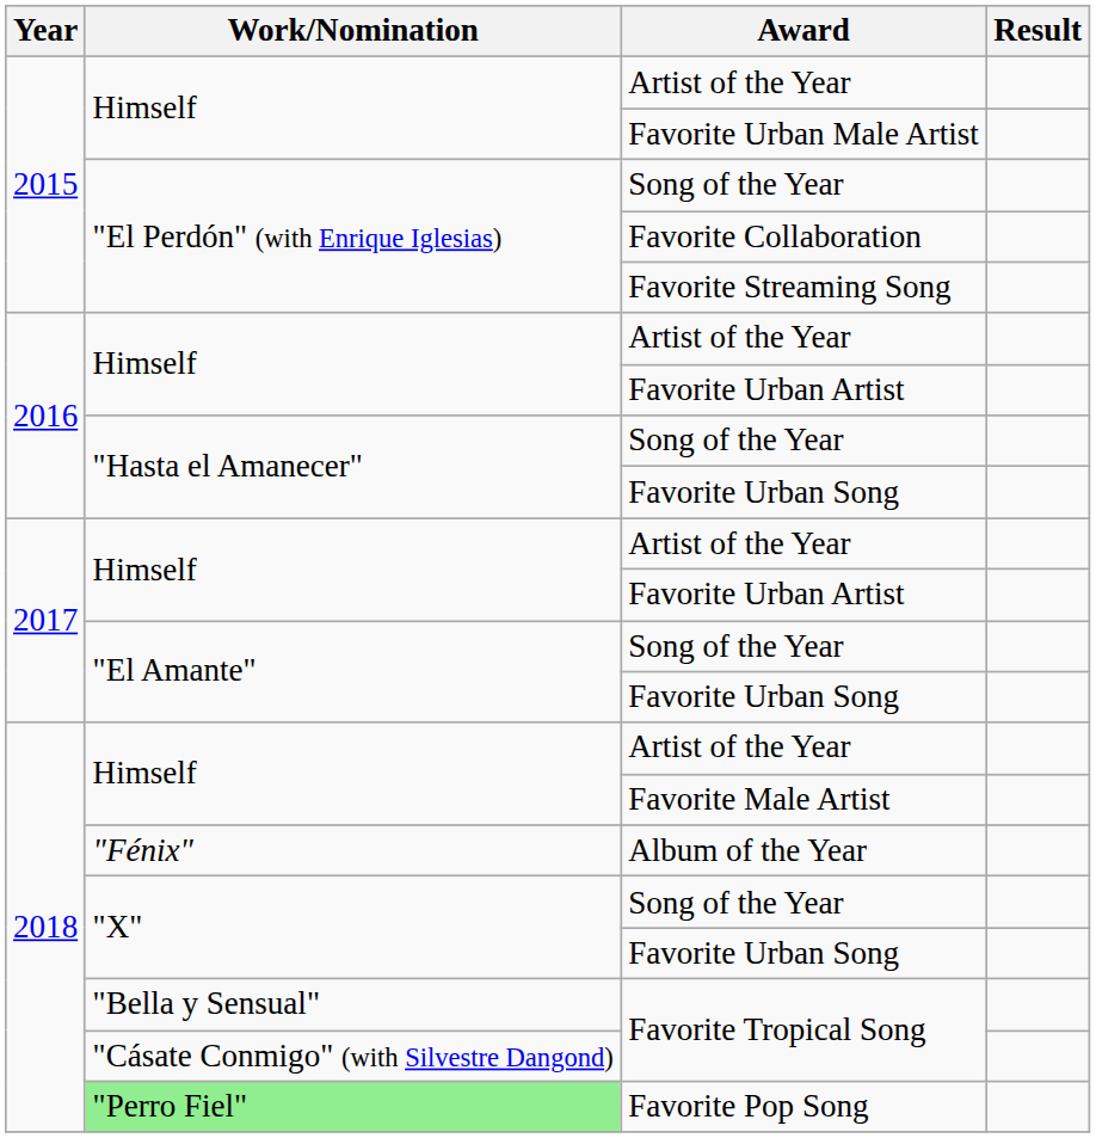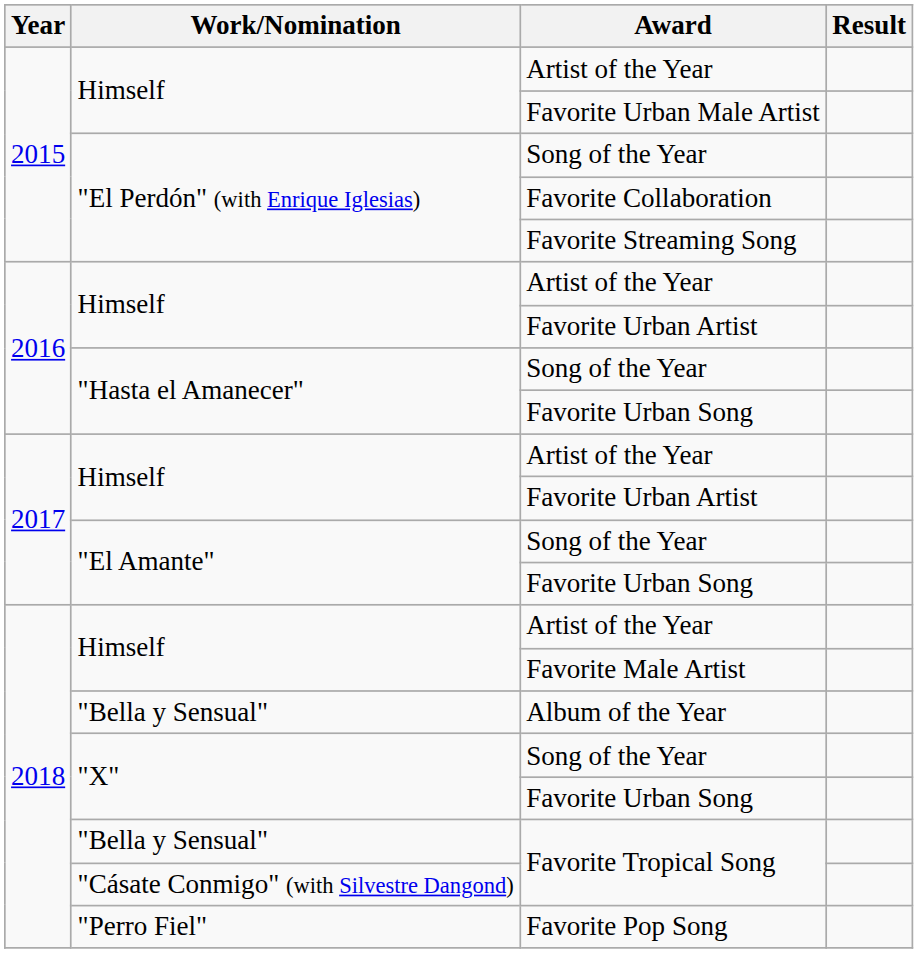Album of the Year | Work/Nomination: "Fénix" -> "Bella y Sensual"
Favorite Pop Song | Work/Nomination: lightgreen background -> no background
